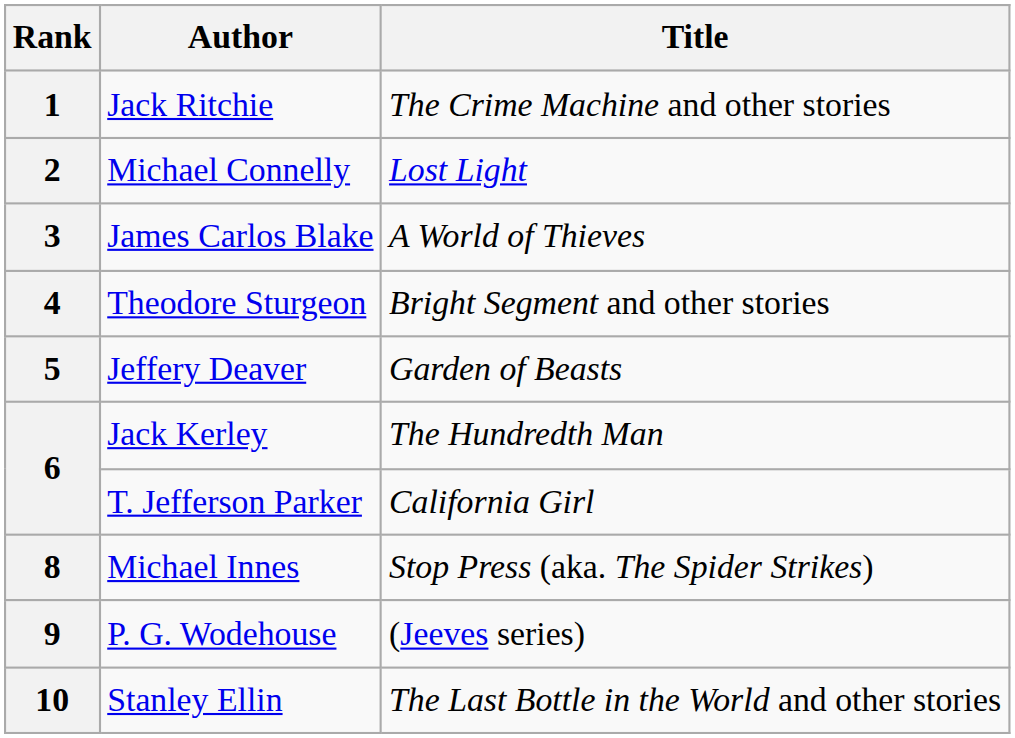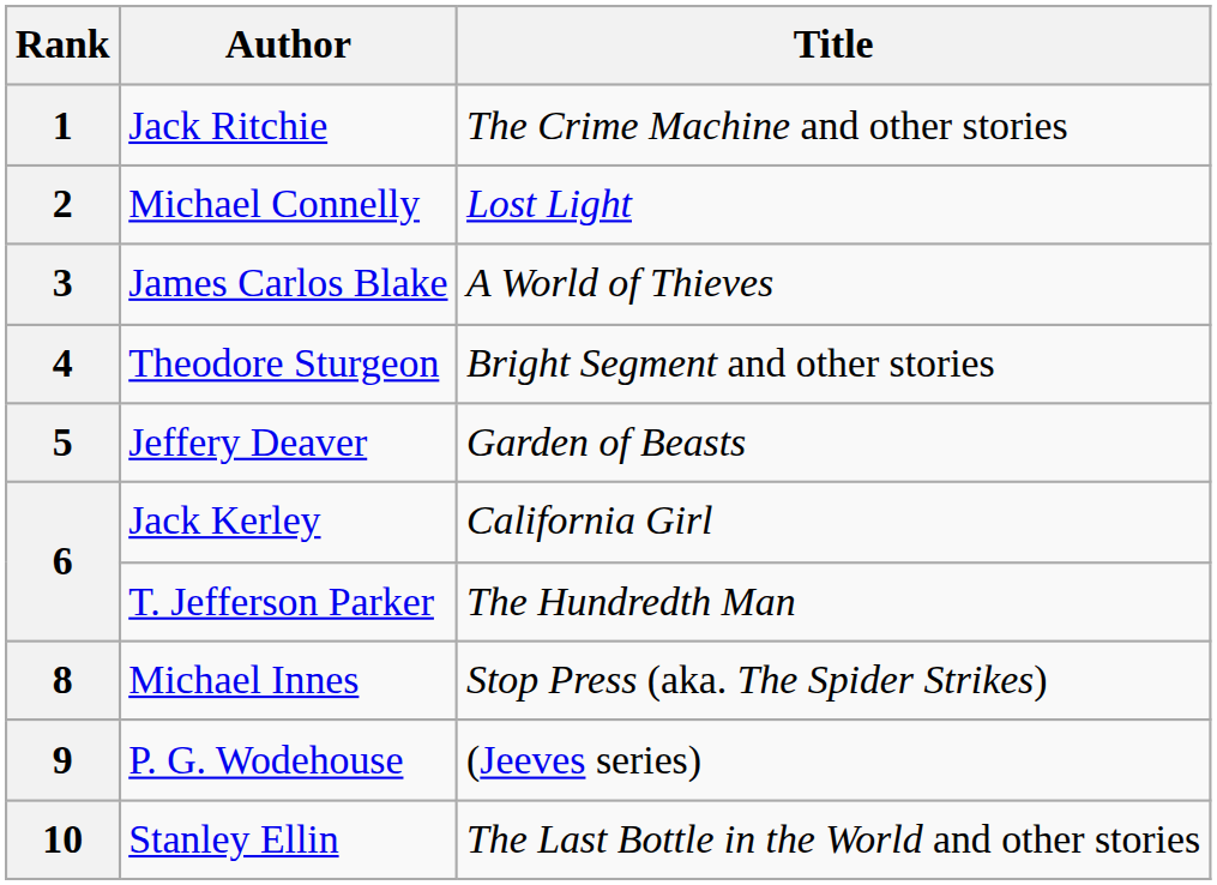6 / Jack Kerley | Title: The Hundredth Man -> California Girl
6 / T. Jefferson Parker | Title: California Girl -> The Hundredth Man
